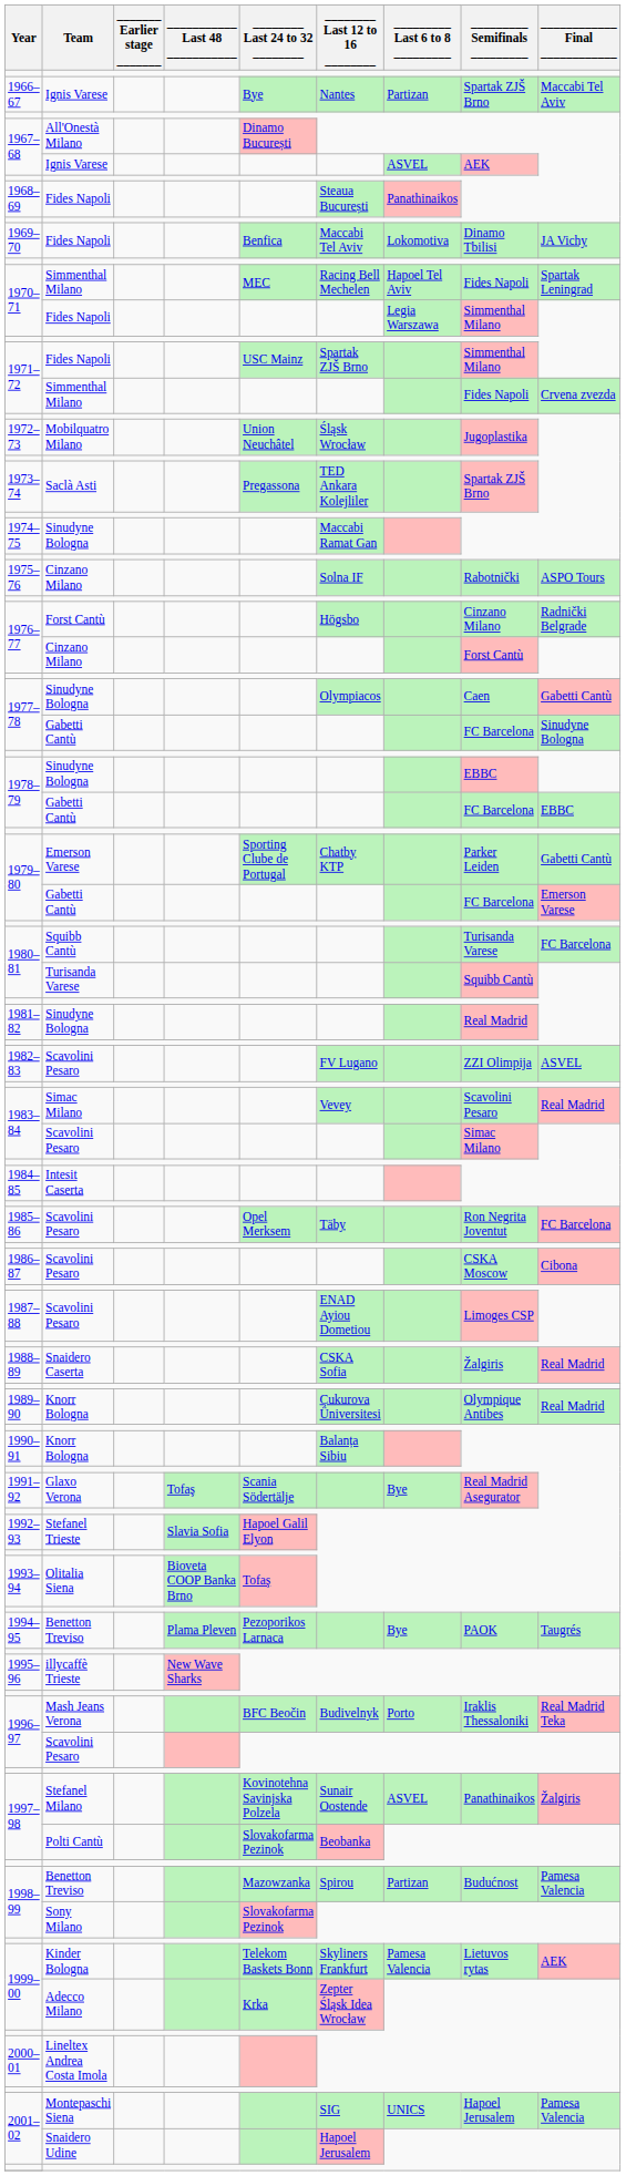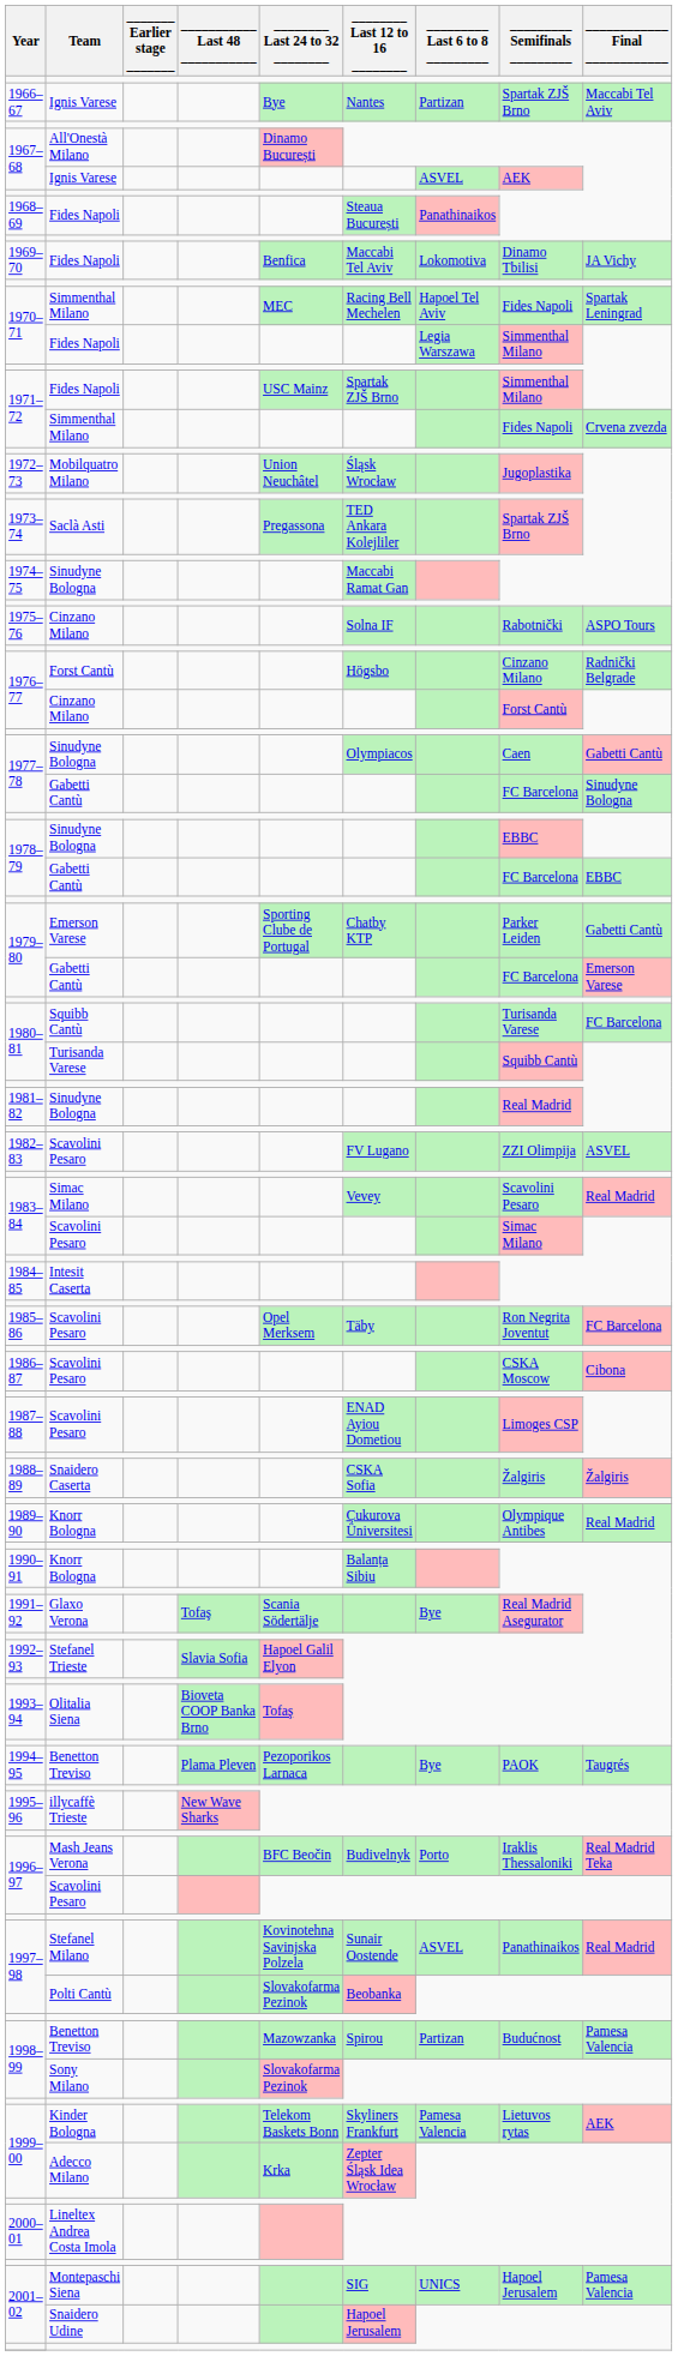1988–89 | ____________ Final ____________: Real Madrid -> Žalgiris
1997–98 / Stefanel Milano | ____________ Final ____________: Žalgiris -> Real Madrid
